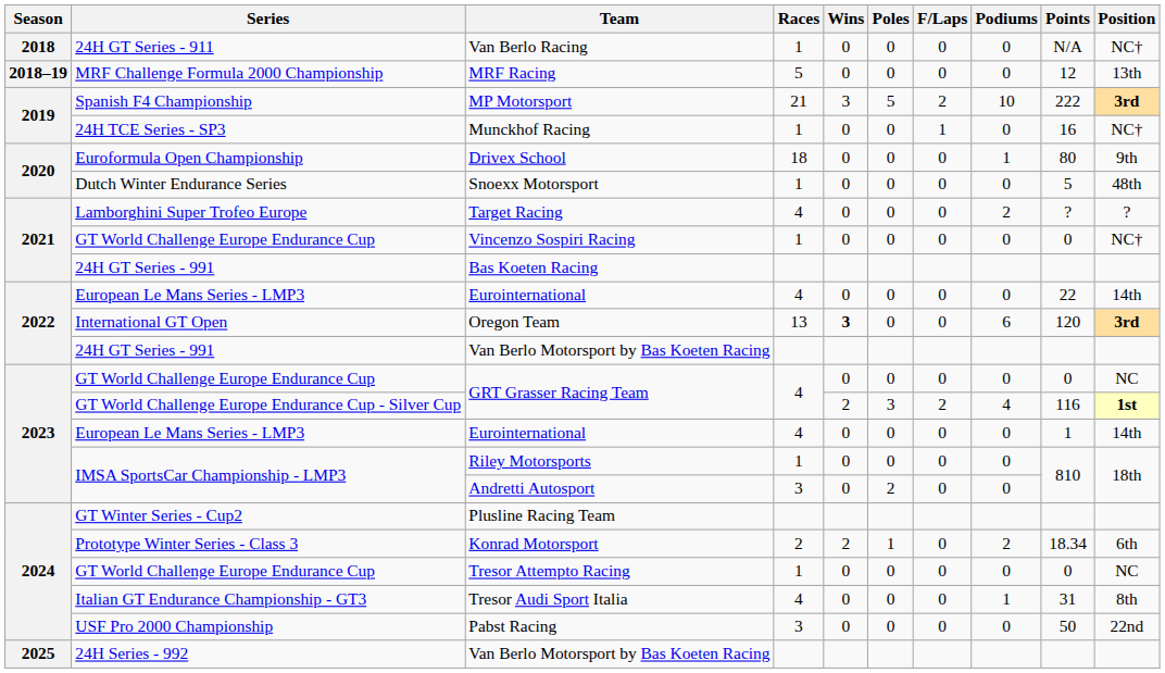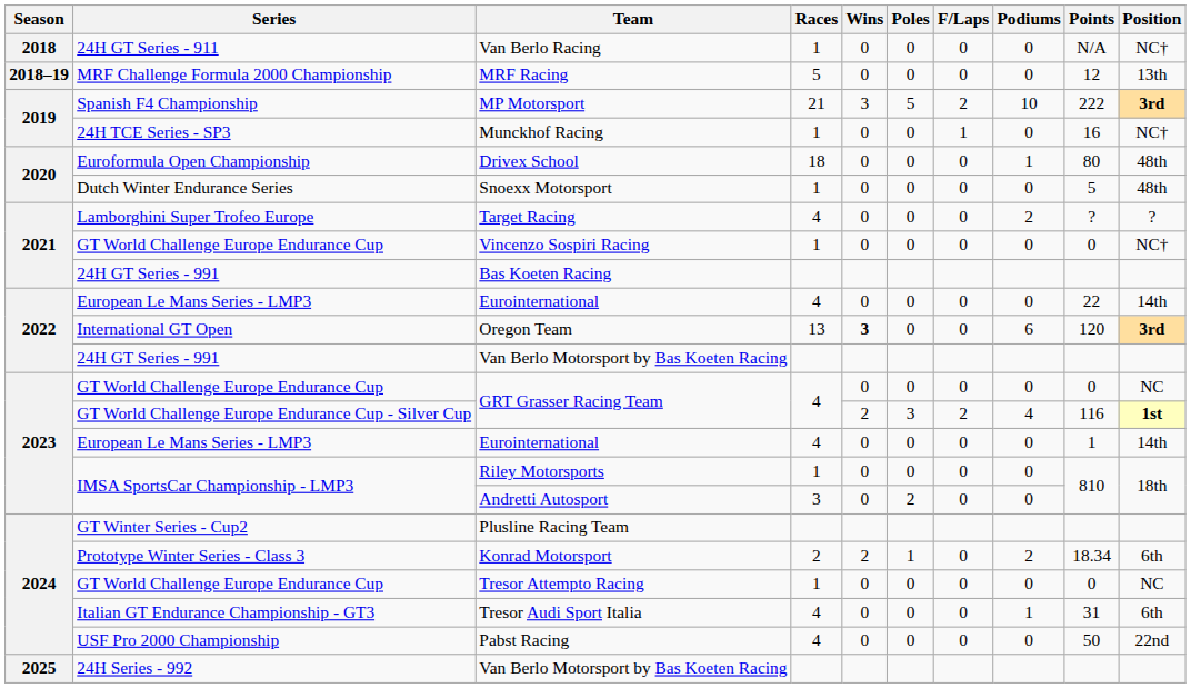Drivex School | Position: 9th -> 48th
Tresor Audi Sport Italia | Position: 8th -> 6th
Pabst Racing | Races: 3 -> 4
